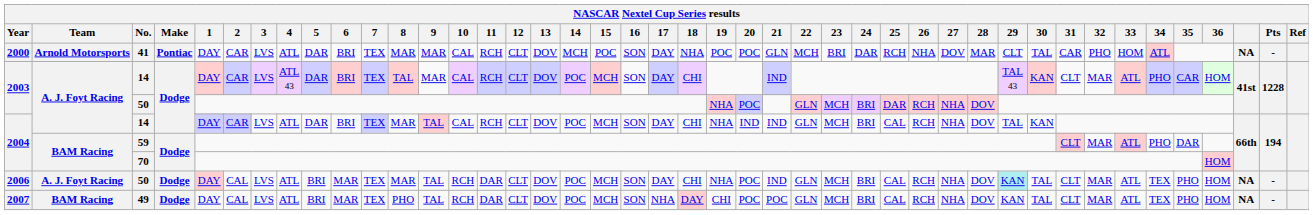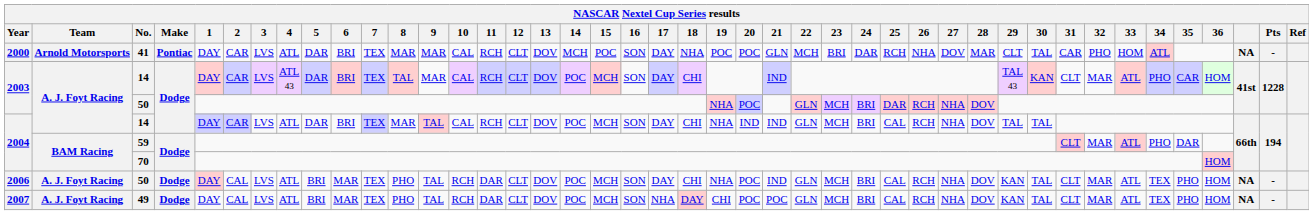2004 / 14 | 30: KAN -> TAL
2006 / 50 | 8: MAR -> PHO
2006 / 50 | 29: paleturquoise background -> no background
49 | Team: BAM Racing -> A. J. Foyt Racing
